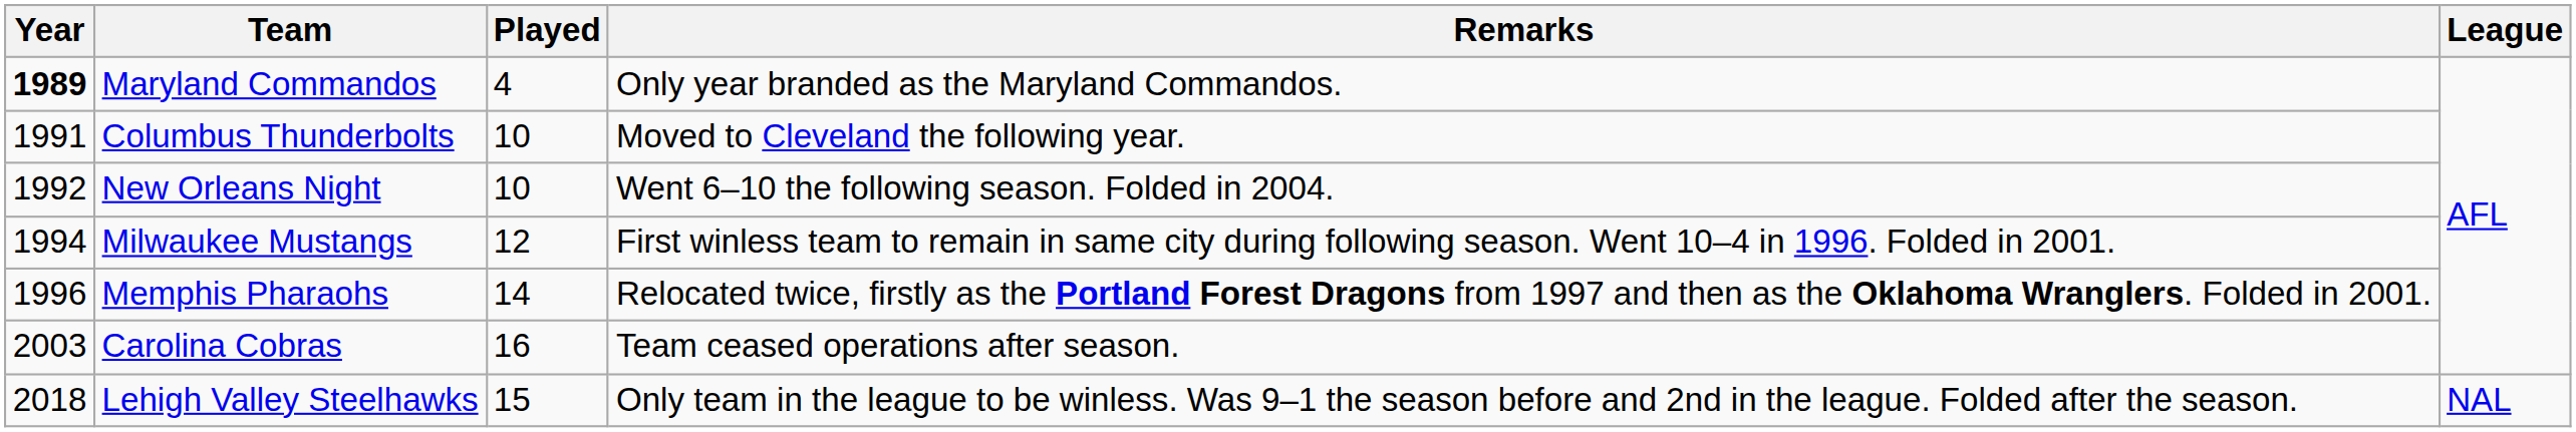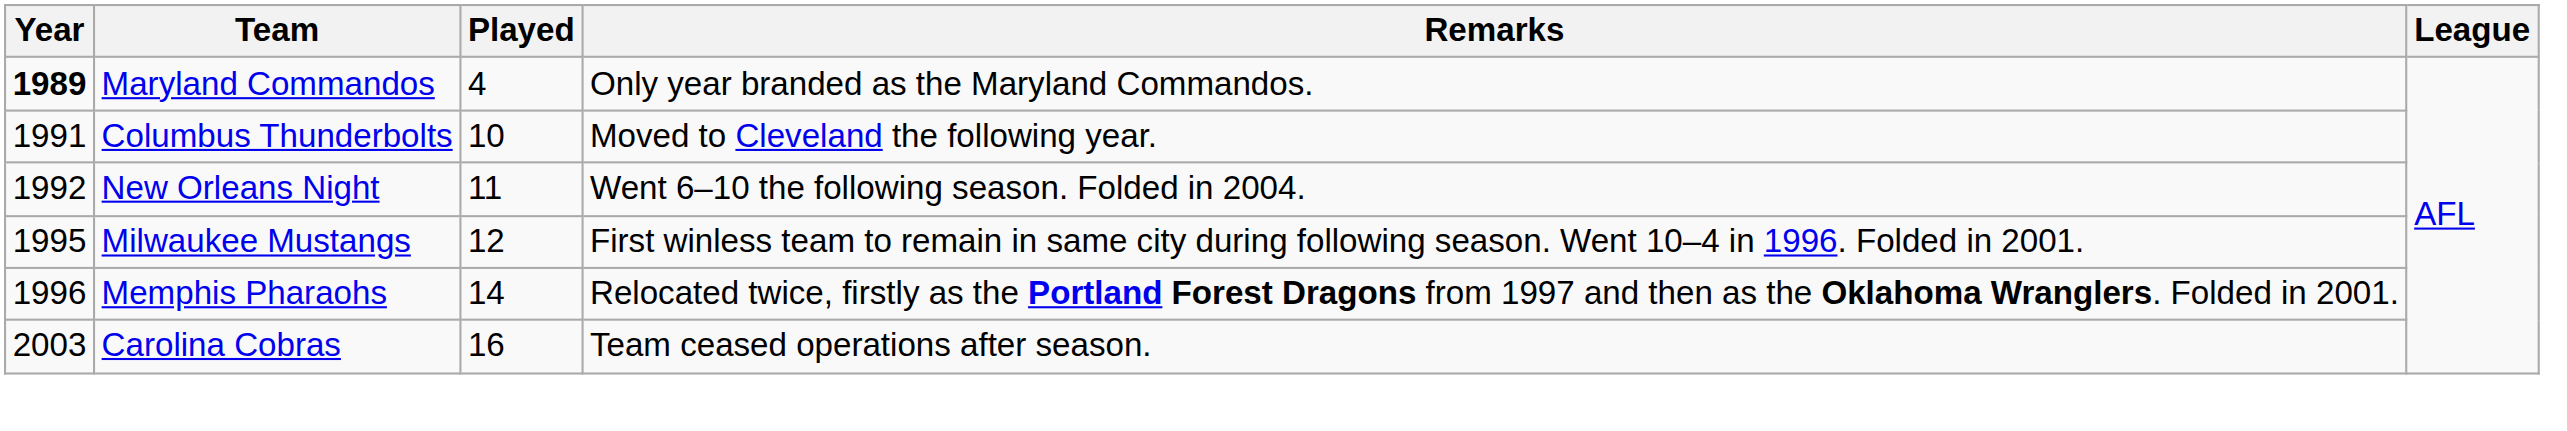New Orleans Night | Played: 10 -> 11
Milwaukee Mustangs | Year: 1994 -> 1995
- row: 2018 | Lehigh Valley Steelhawks | 15 | Only team in the league to be winless. Was 9–1 the season before and 2nd in the league. Folded after the season. | NAL
